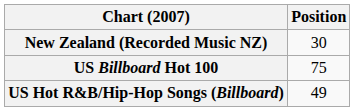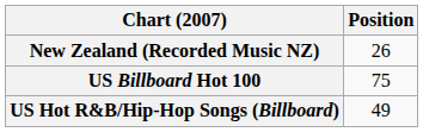New Zealand (Recorded Music NZ) | Position: 30 -> 26
